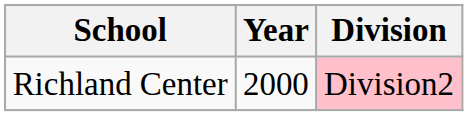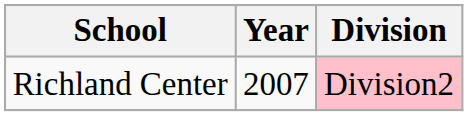Richland Center | Year: 2000 -> 2007
